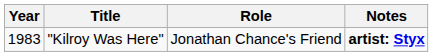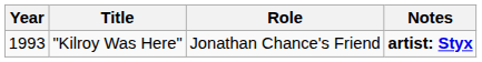"Kilroy Was Here" | Year: 1983 -> 1993
